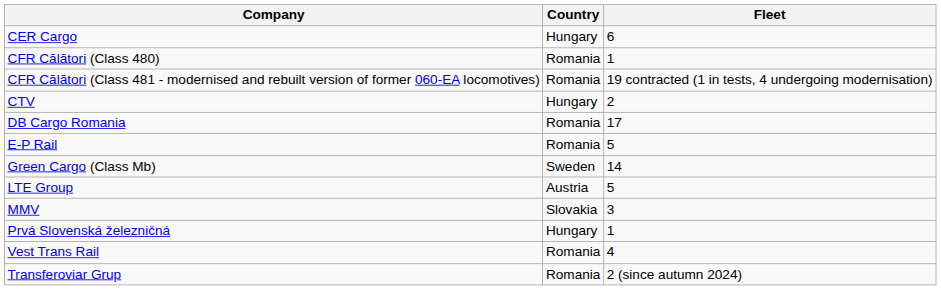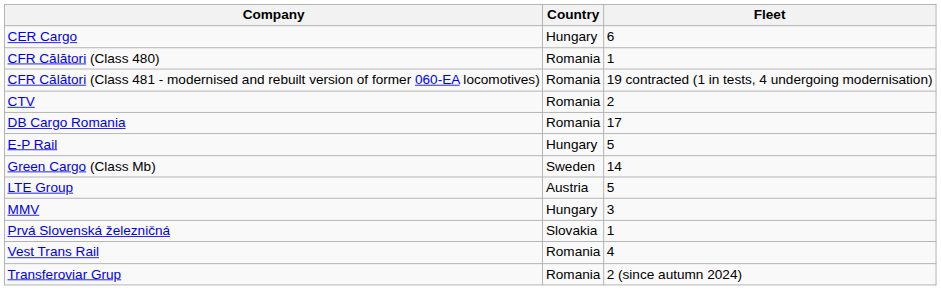CTV | Country: Hungary -> Romania
E-P Rail | Country: Romania -> Hungary
MMV | Country: Slovakia -> Hungary
Prvá Slovenská železničná | Country: Hungary -> Slovakia
